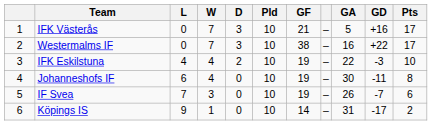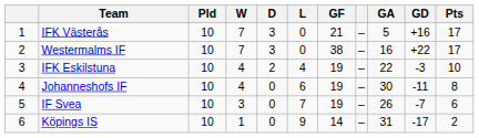columns swapped: Pld <-> L
